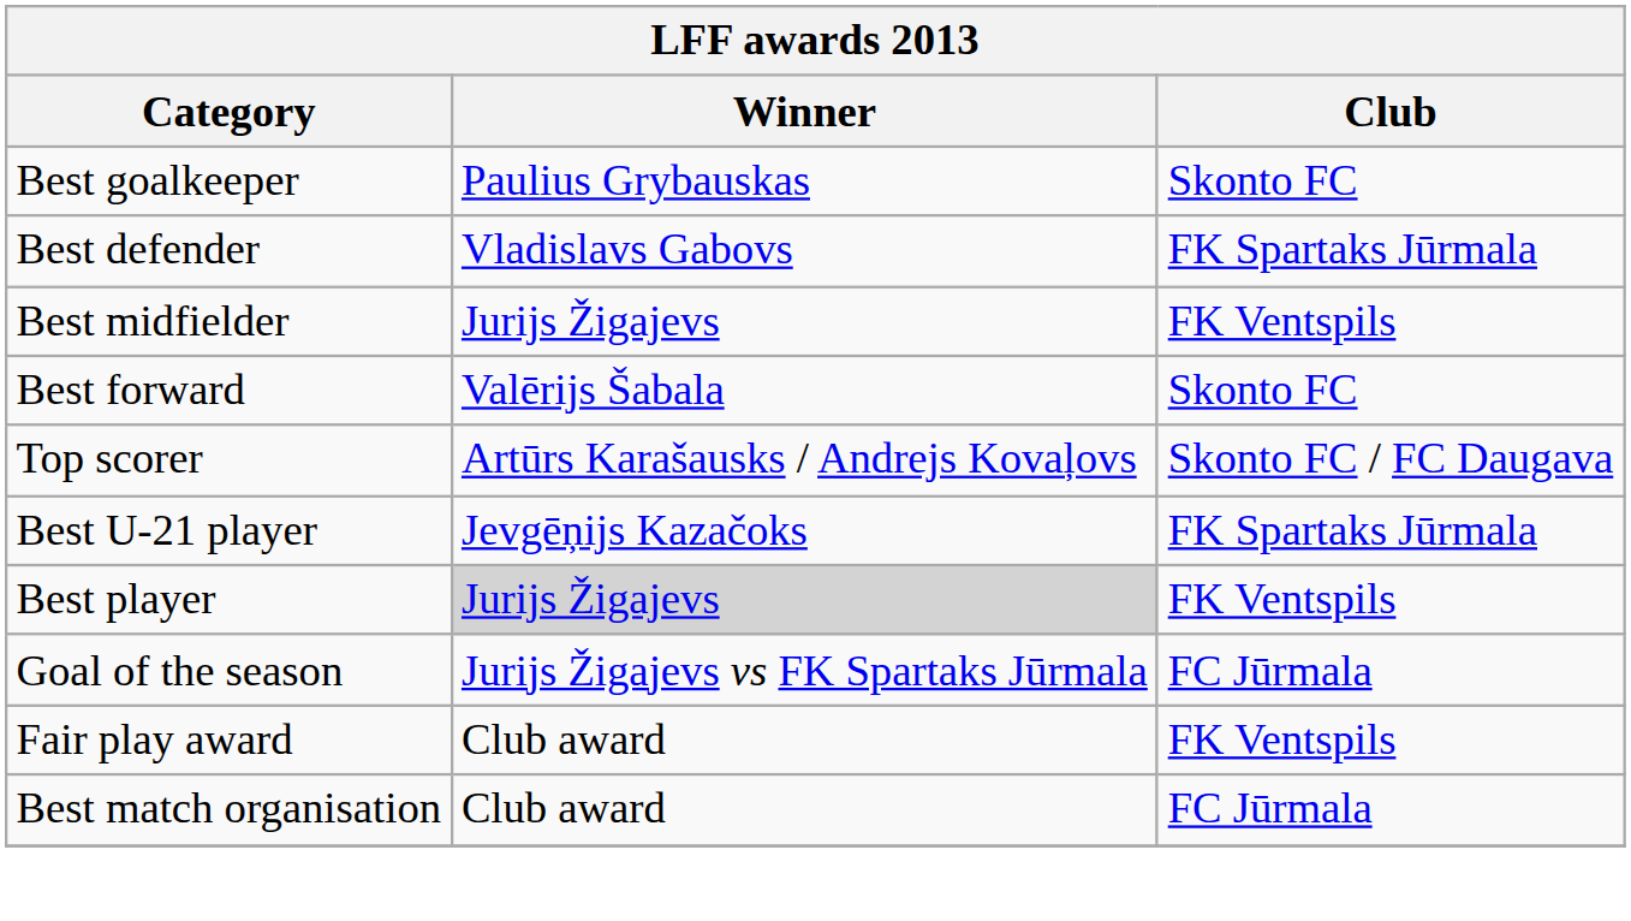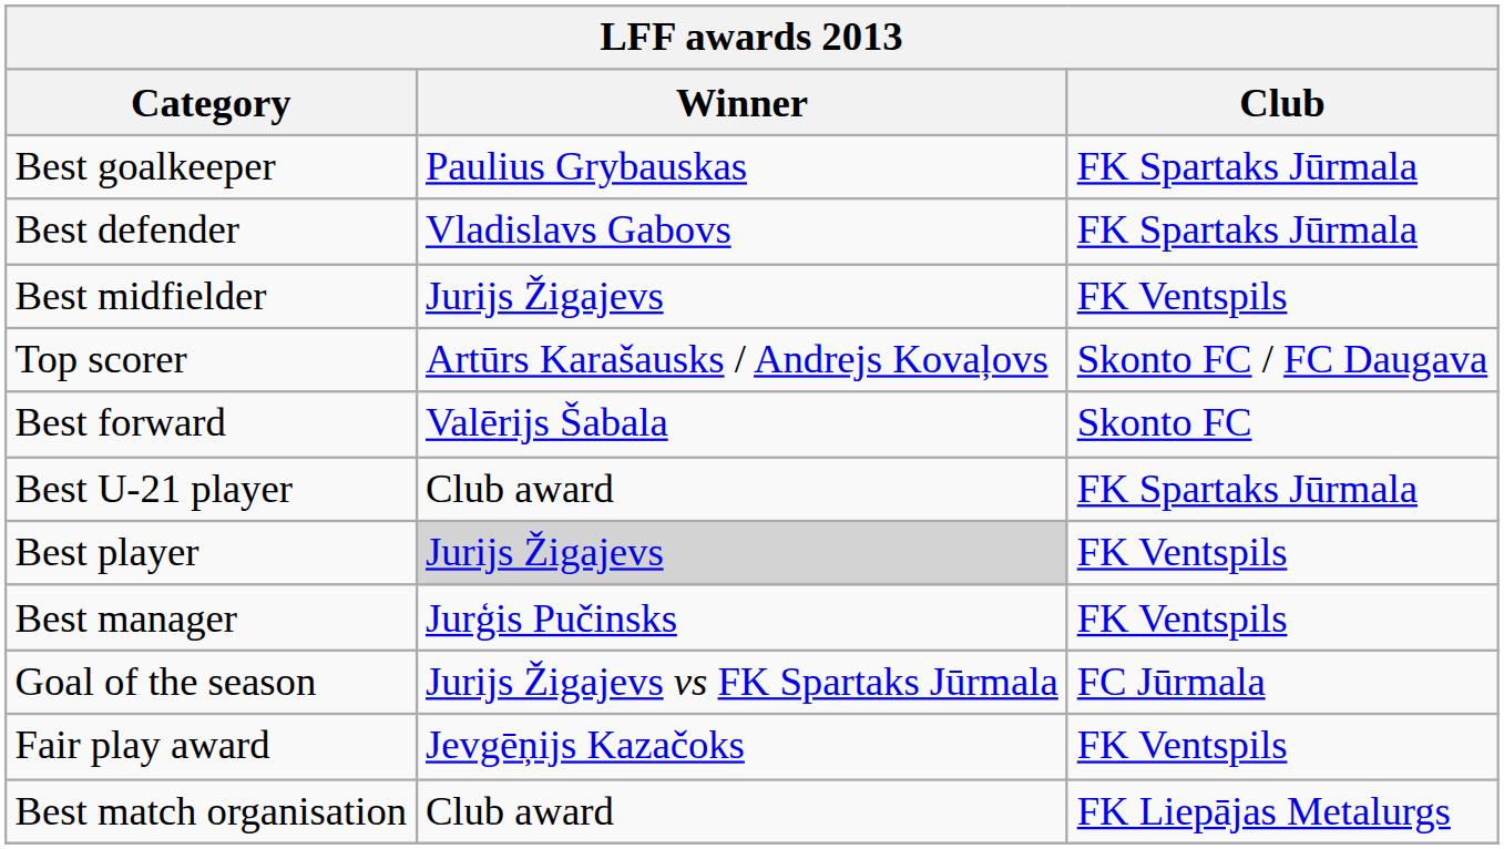Best goalkeeper | Club: Skonto FC -> FK Spartaks Jūrmala
rows swapped: Best forward <-> Top scorer
Best U-21 player | Winner: Jevgēņijs Kazačoks -> Club award
+ row: Best manager | Jurģis Pučinsks | FK Ventspils
Fair play award | Winner: Club award -> Jevgēņijs Kazačoks
Best match organisation | Club: FC Jūrmala -> FK Liepājas Metalurgs
